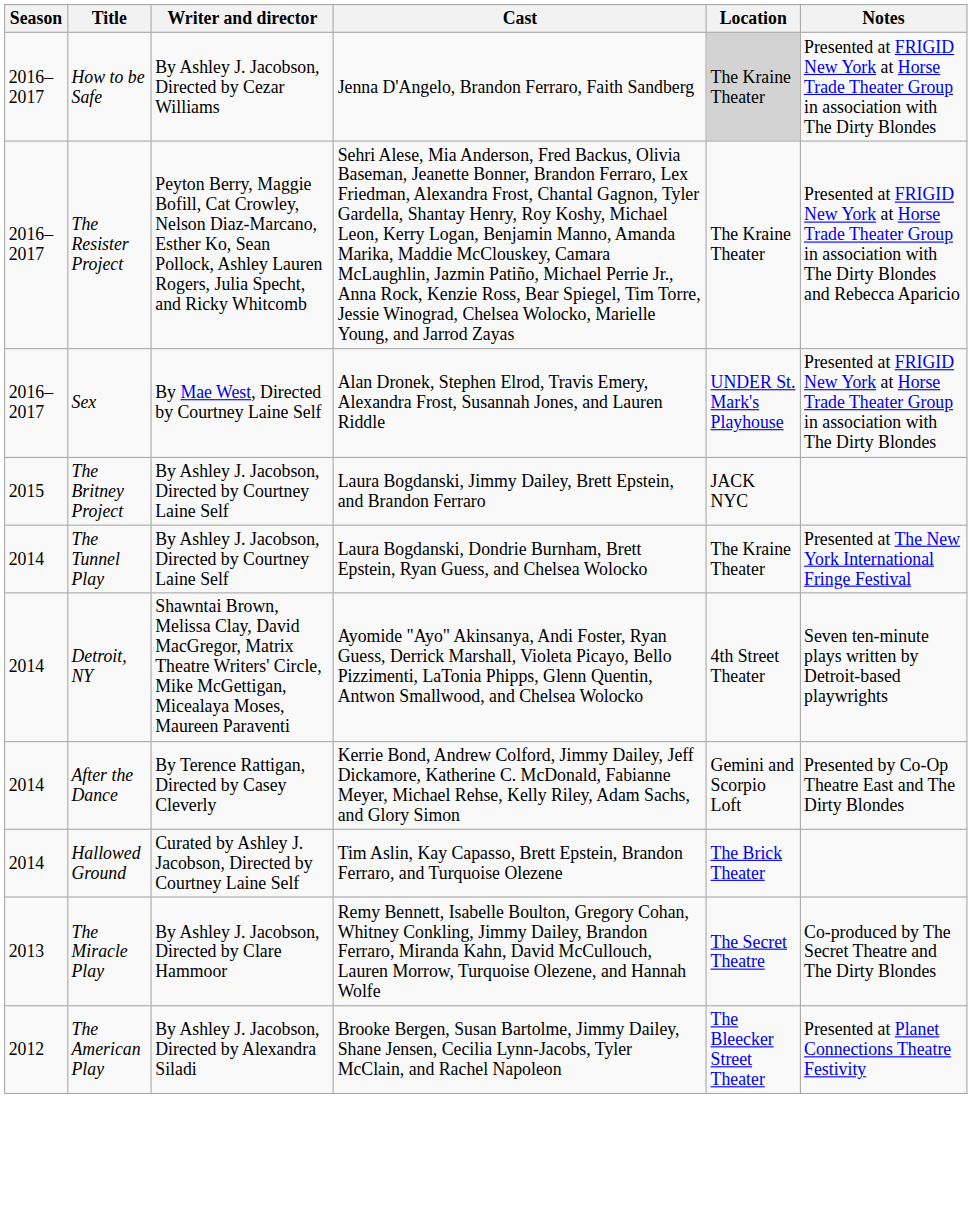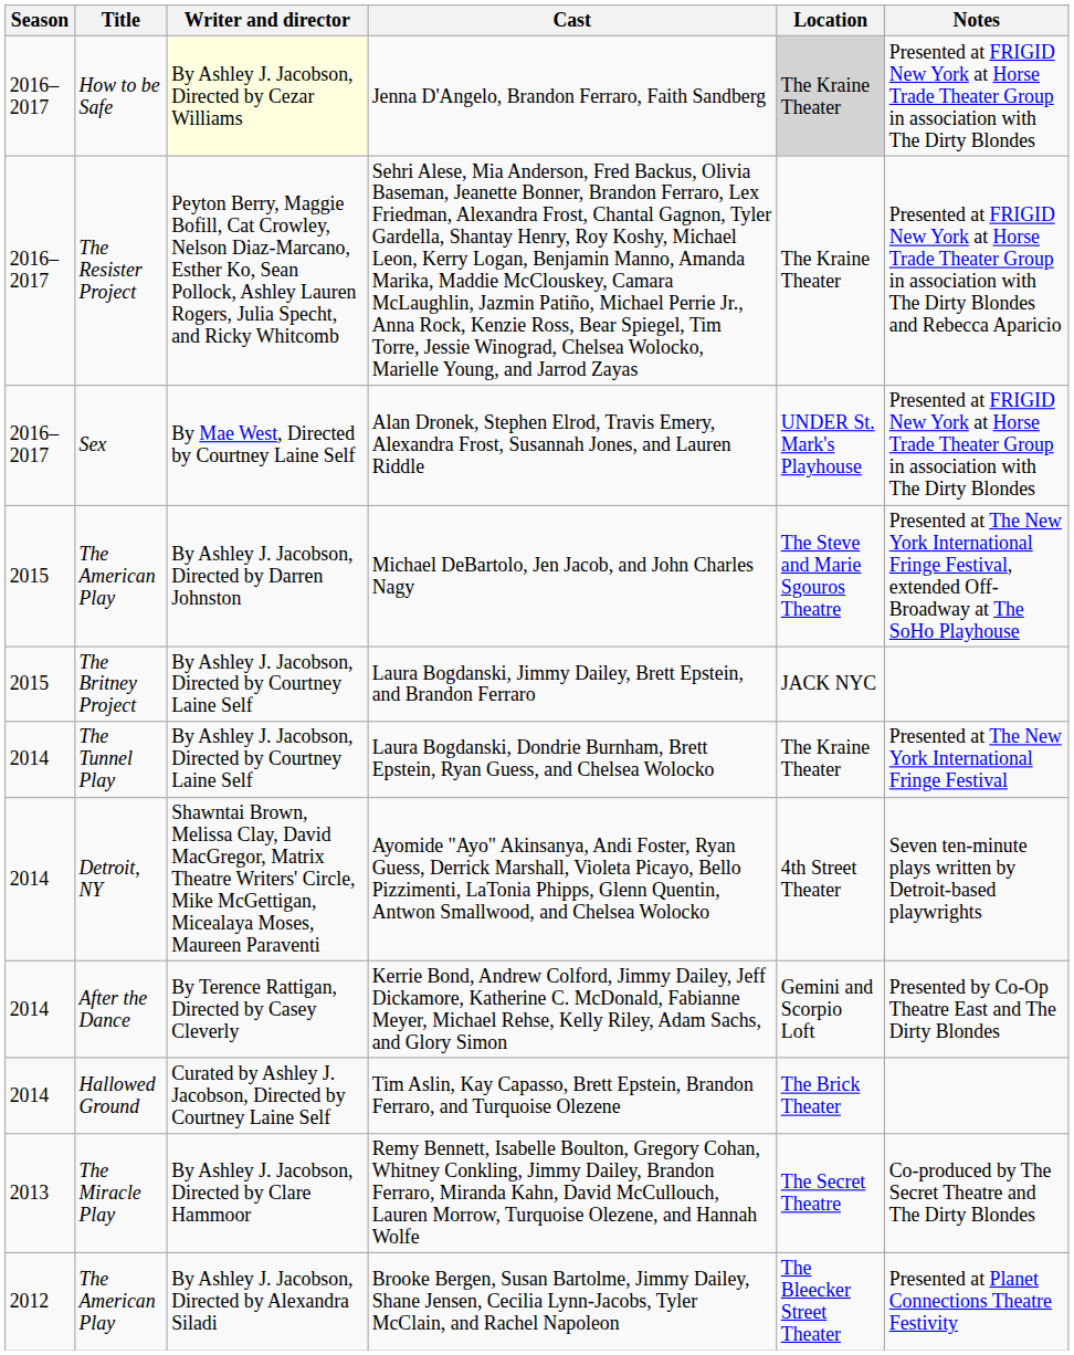Jenna D'Angelo, Brandon Ferraro, Faith Sandberg | Writer and director: no background -> lightyellow background
+ row: 2015 | The American Play | By Ashley J. Jacobson, Directed by Darren Johnston | Michael DeBartolo, Jen Jacob, and John Charles Nagy | The Steve and Marie Sgouros Theatre | Presented at The New York International Fringe Festival, extended Off-Broadway at The SoHo Playhouse
